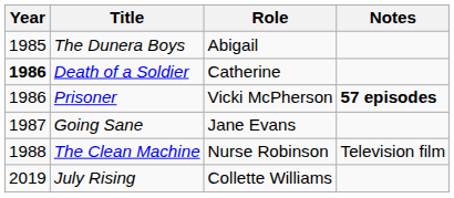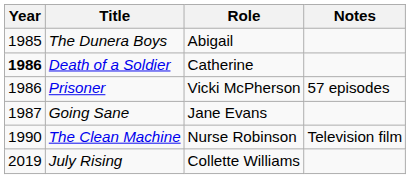Prisoner | Notes: bold -> normal
The Clean Machine | Year: 1988 -> 1990
